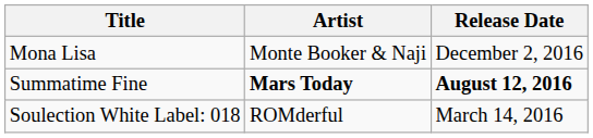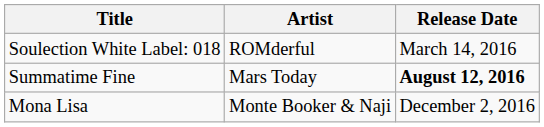rows swapped: Soulection White Label: 018 <-> Mona Lisa
Summatime Fine | Artist: bold -> normal
